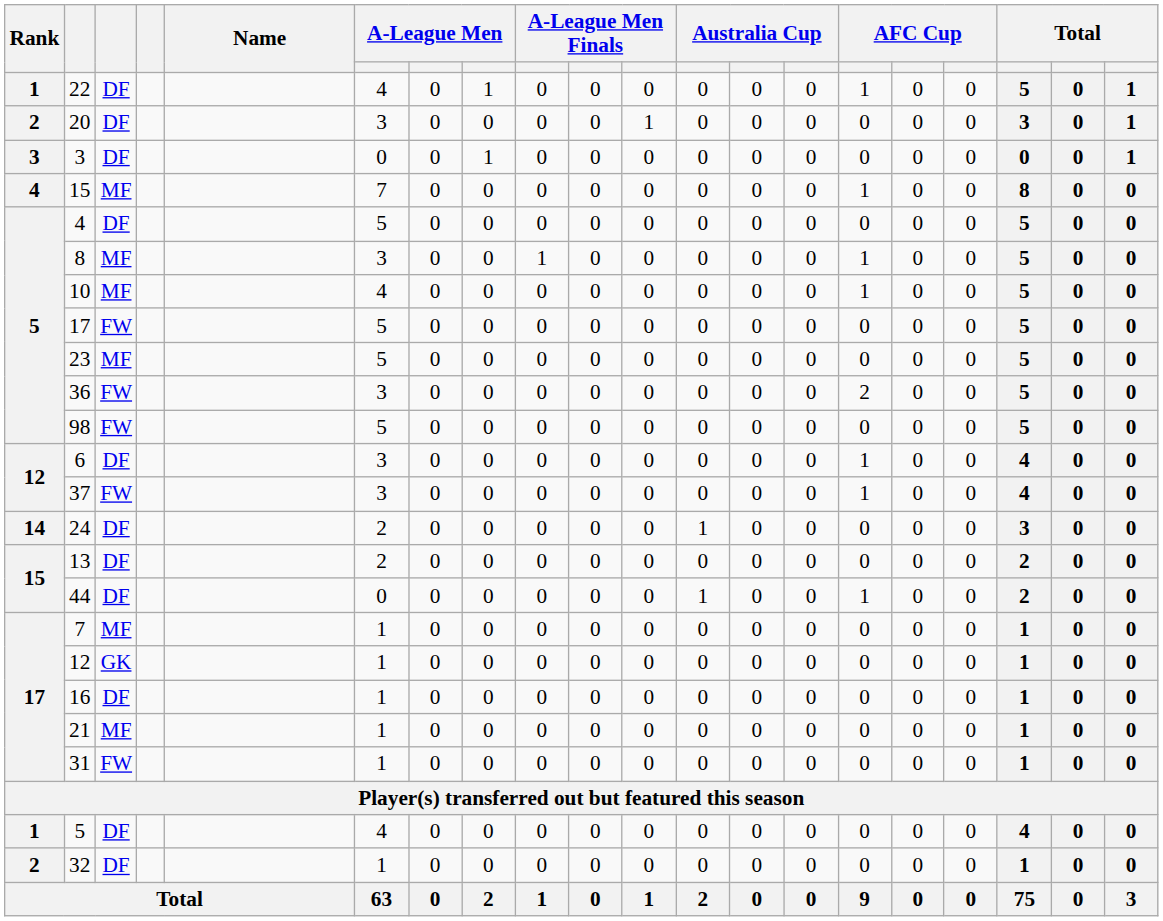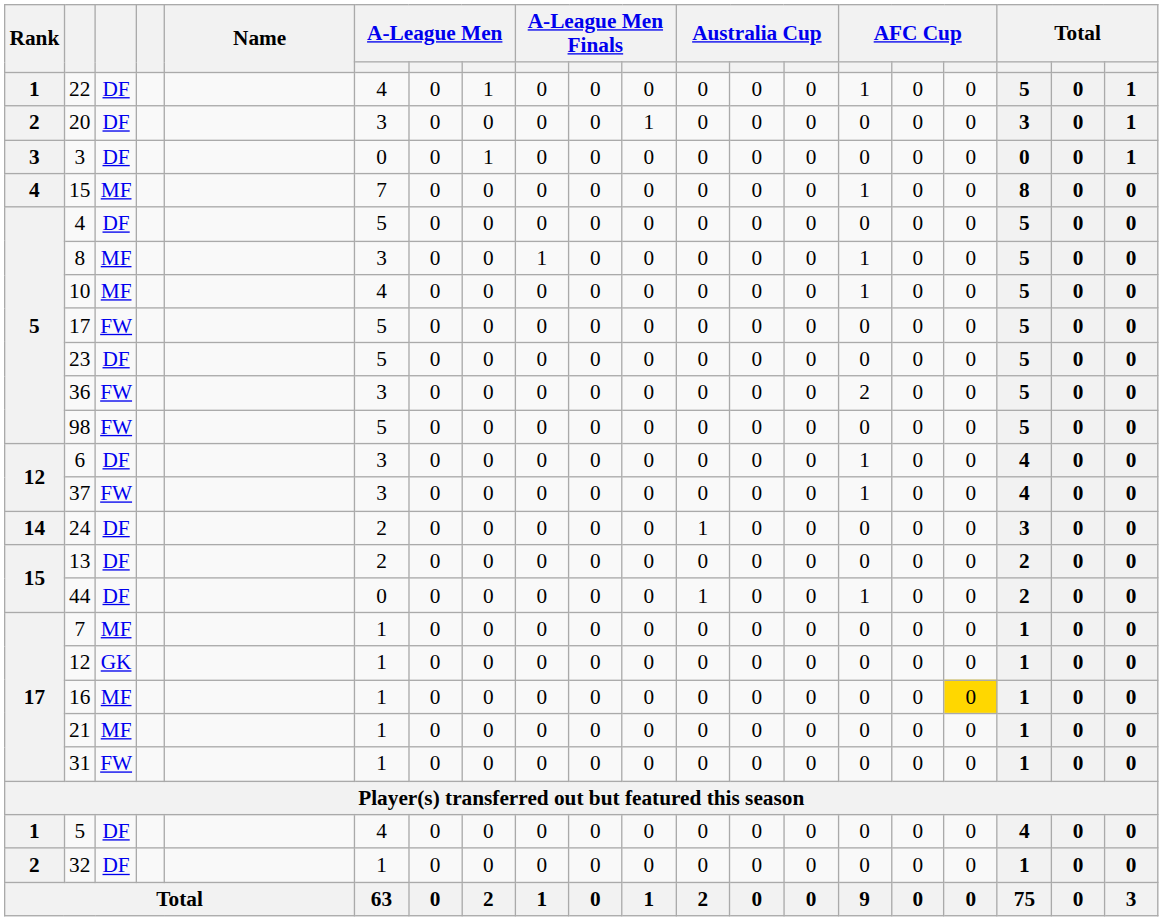23 | column 3: MF -> DF
16 | column 3: DF -> MF
16 | column 17: no background -> gold background
